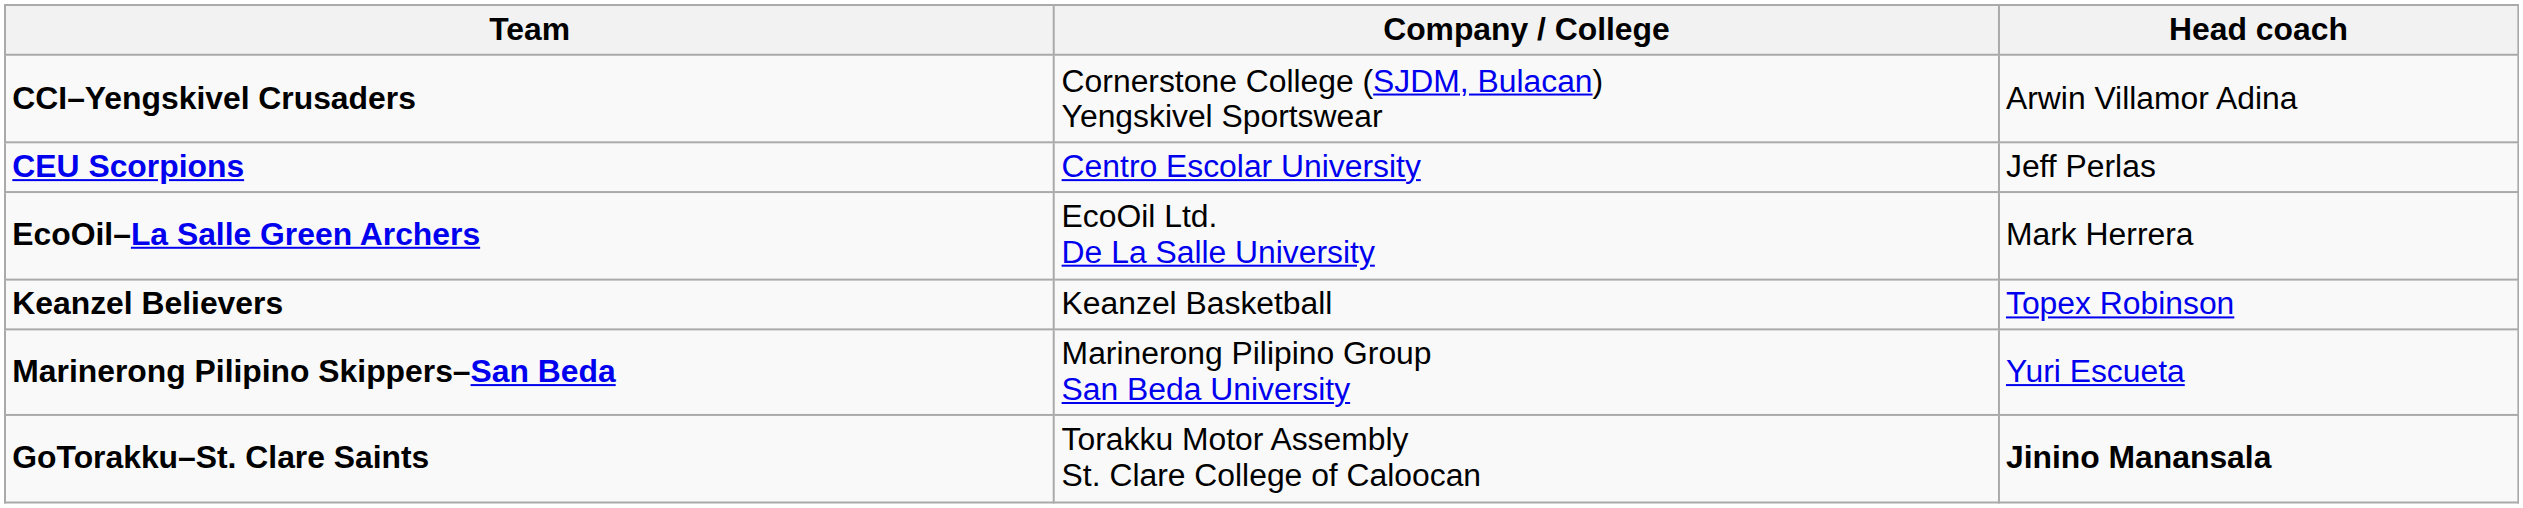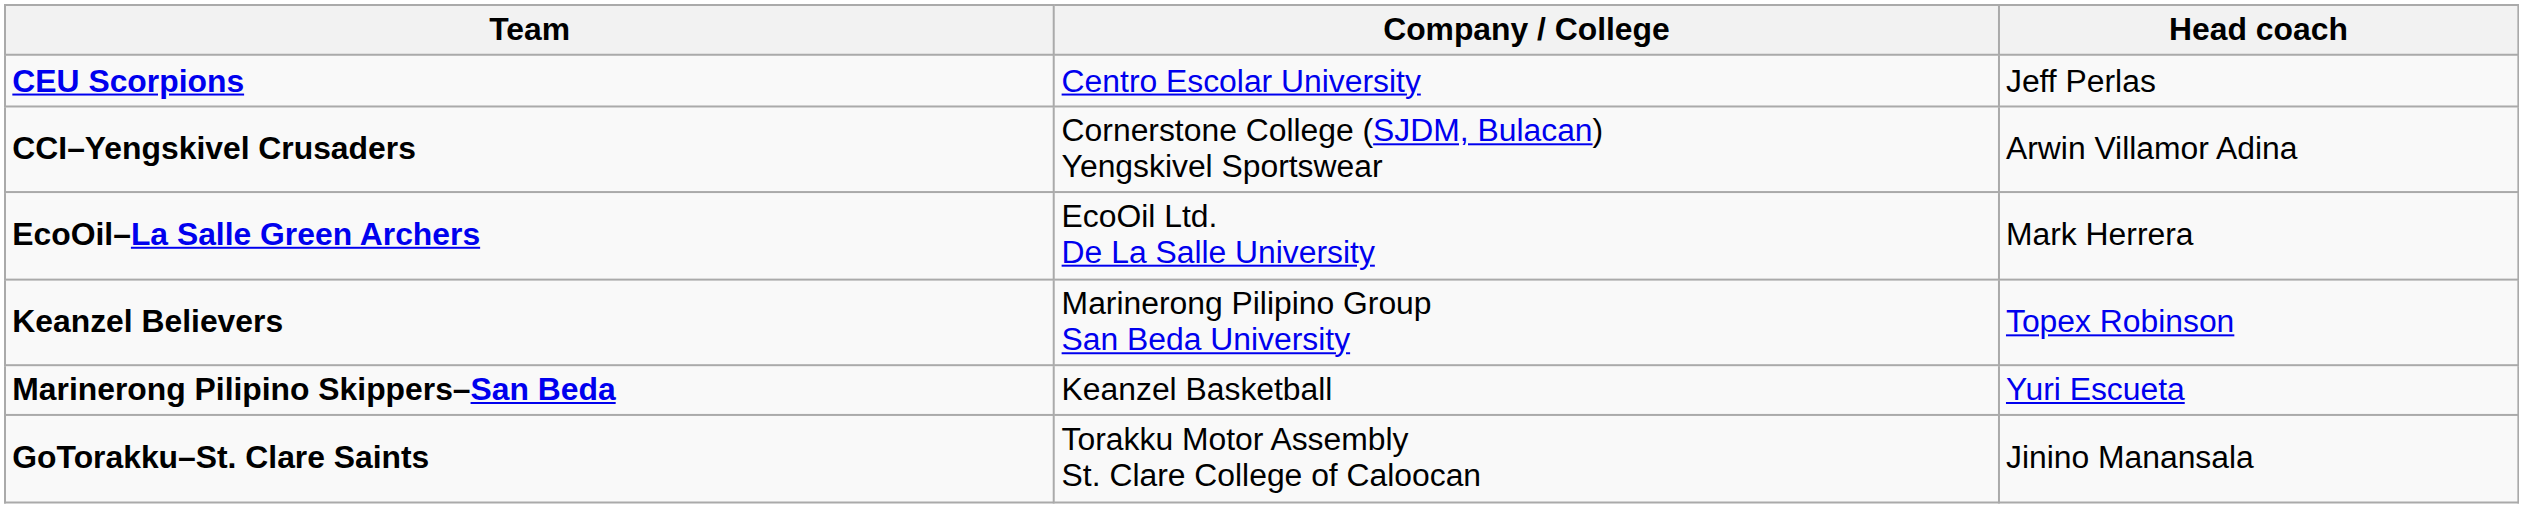rows swapped: CCI–Yengskivel Crusaders <-> CEU Scorpions
Keanzel Believers | Company / College: Keanzel Basketball -> Marinerong Pilipino Group San Beda University
Marinerong Pilipino Skippers–San Beda | Company / College: Marinerong Pilipino Group San Beda University -> Keanzel Basketball
GoTorakku–St. Clare Saints | Head coach: bold -> normal
